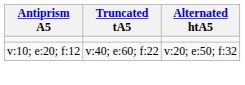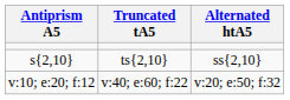+ row: s{2,10} | ts{2,10} | ss{2,10}
